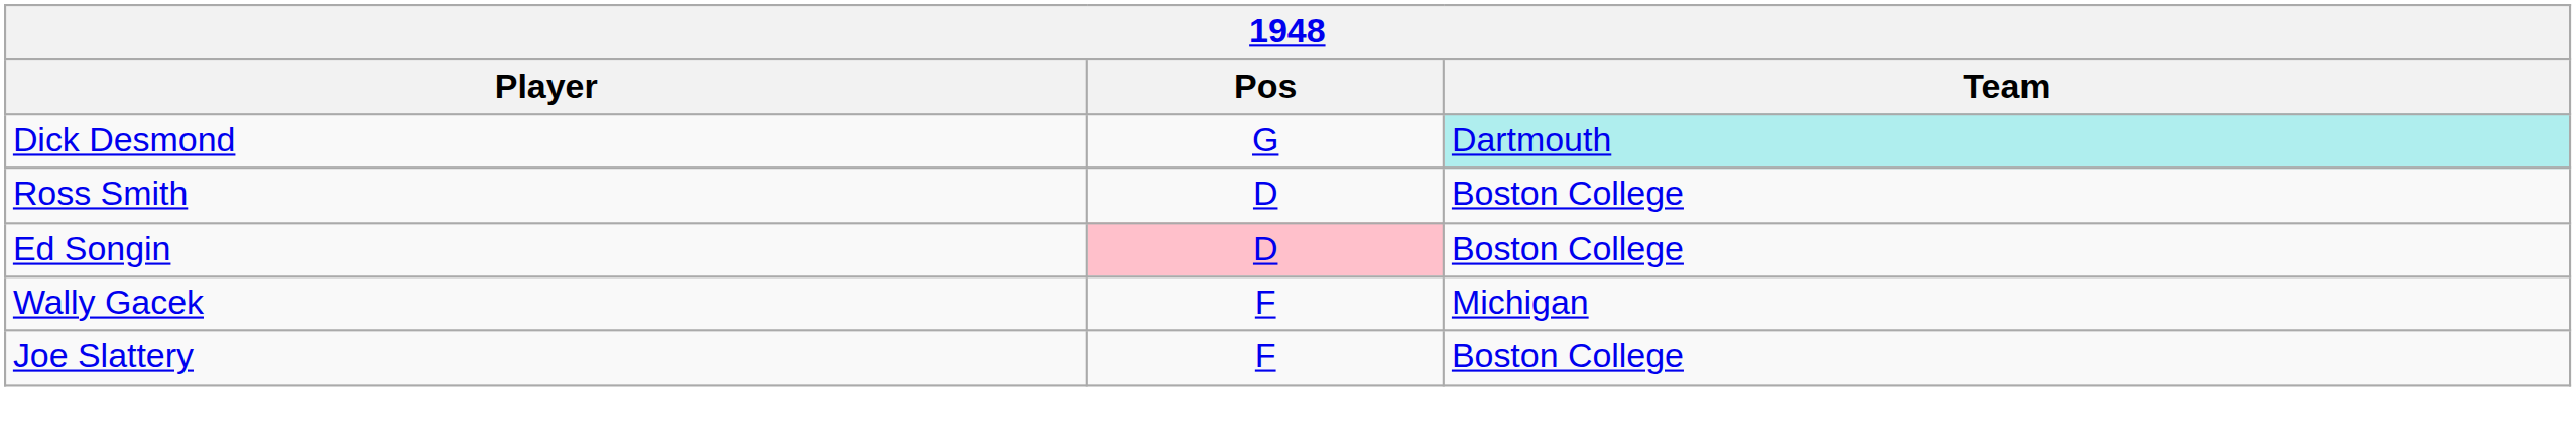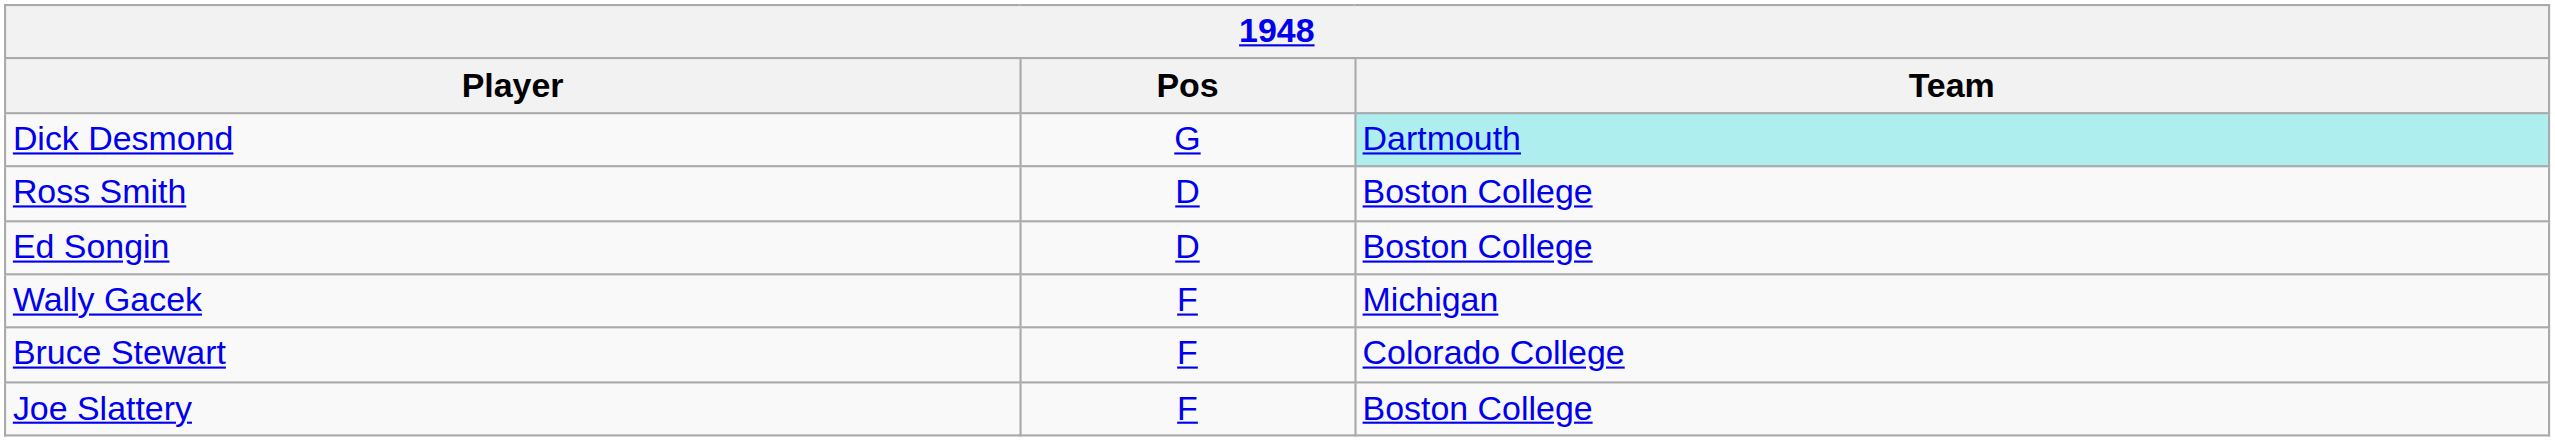Ed Songin | Pos: pink background -> no background
+ row: Bruce Stewart | F | Colorado College
